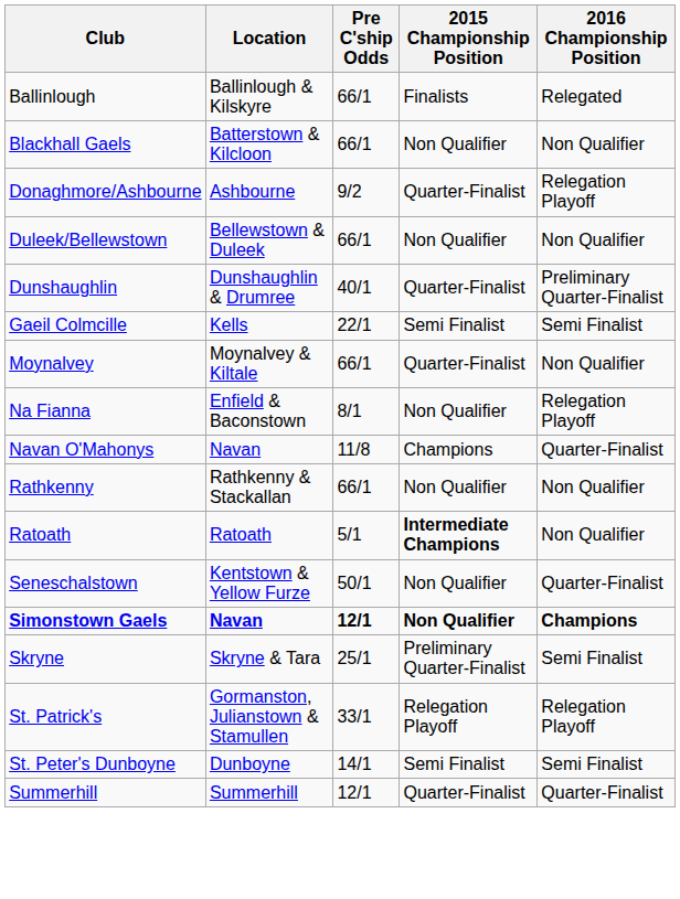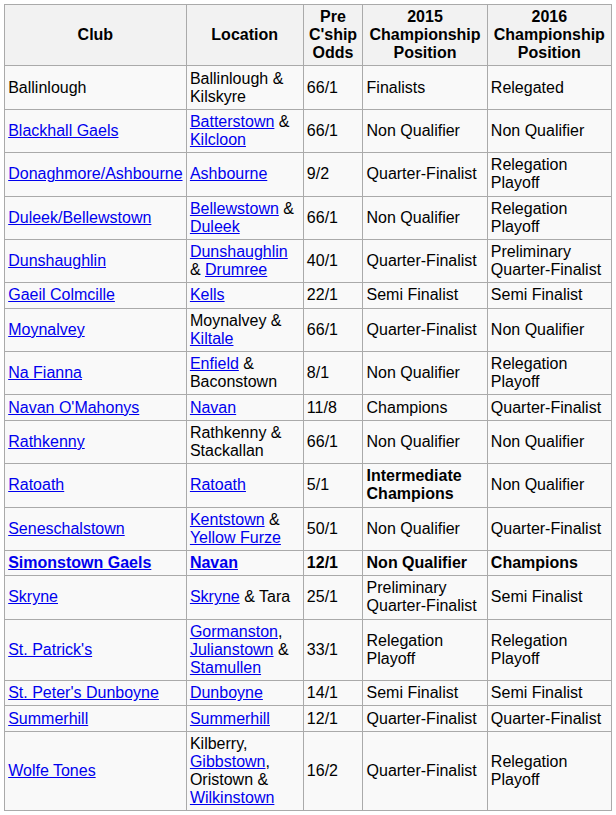Duleek/Bellewstown | 2016 Championship Position: Non Qualifier -> Relegation Playoff
+ row: Wolfe Tones | Kilberry, Gibbstown, Oristown & Wilkinstown | 16/2 | Quarter-Finalist | Relegation Playoff
